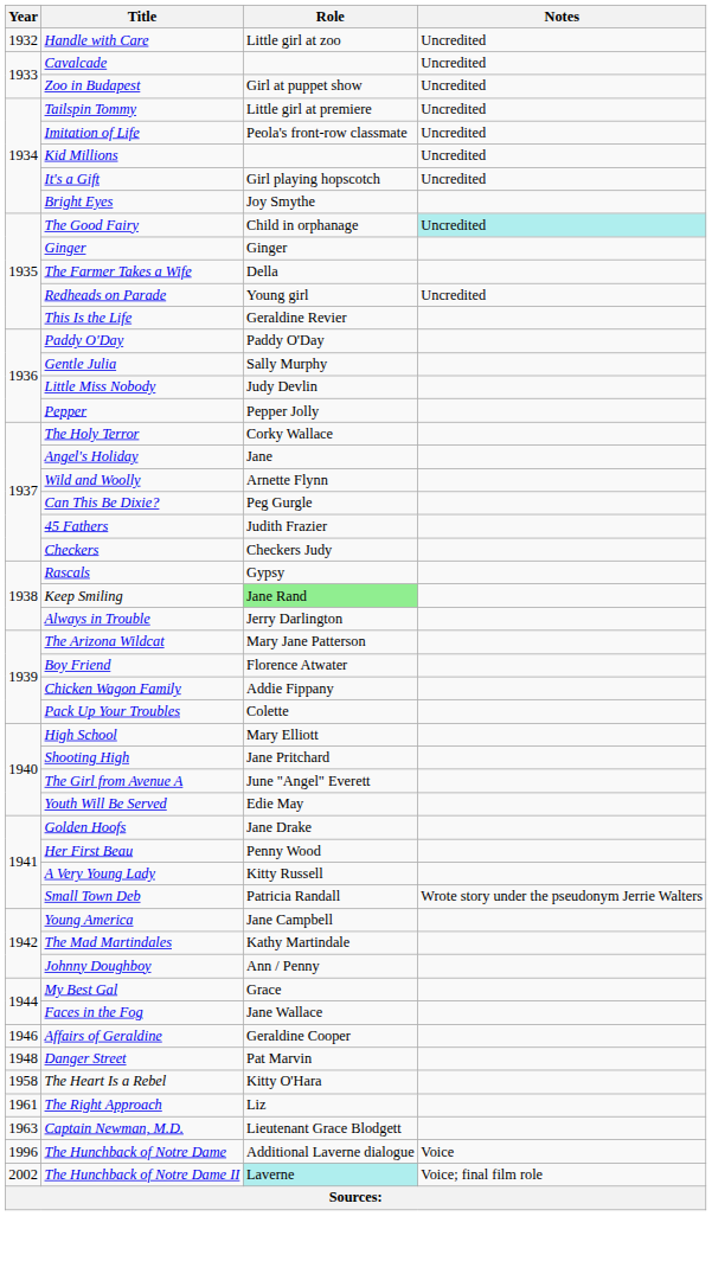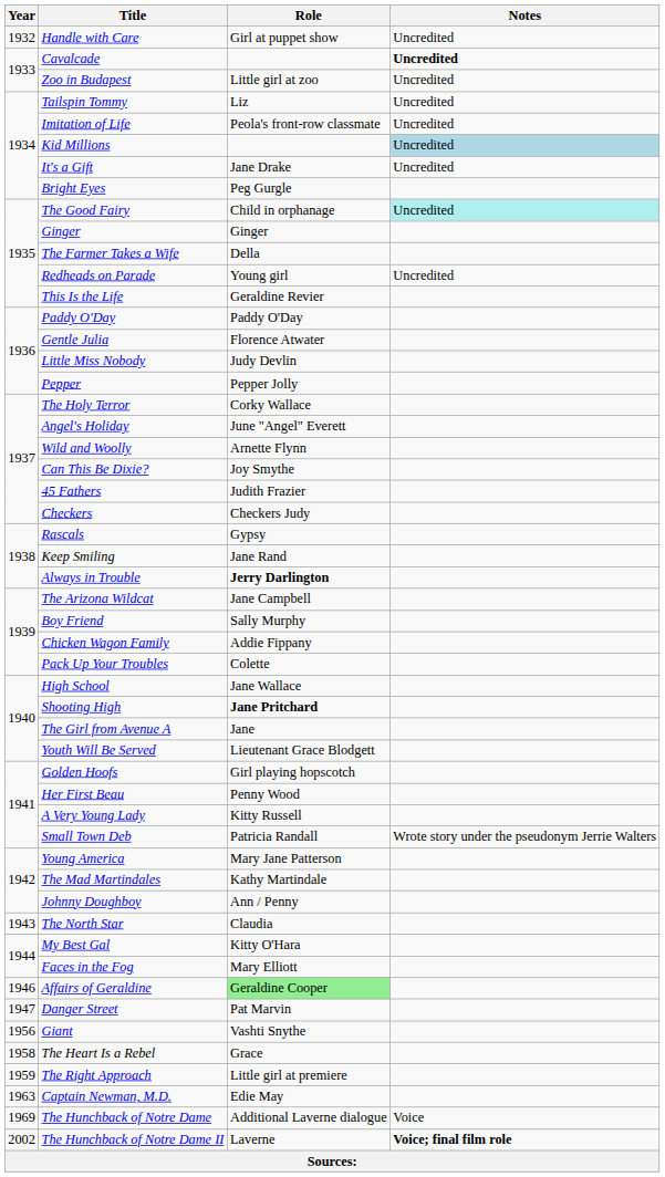Handle with Care | Role: Little girl at zoo -> Girl at puppet show
Cavalcade | Notes: normal -> bold
Zoo in Budapest | Role: Girl at puppet show -> Little girl at zoo
Tailspin Tommy | Role: Little girl at premiere -> Liz
Kid Millions | Notes: no background -> lightblue background
It's a Gift | Role: Girl playing hopscotch -> Jane Drake
Bright Eyes | Role: Joy Smythe -> Peg Gurgle
Gentle Julia | Role: Sally Murphy -> Florence Atwater
Angel's Holiday | Role: Jane -> June "Angel" Everett
Can This Be Dixie? | Role: Peg Gurgle -> Joy Smythe
Keep Smiling | Role: lightgreen background -> no background
Always in Trouble | Role: normal -> bold
The Arizona Wildcat | Role: Mary Jane Patterson -> Jane Campbell
Boy Friend | Role: Florence Atwater -> Sally Murphy
High School | Role: Mary Elliott -> Jane Wallace
Shooting High | Role: normal -> bold
The Girl from Avenue A | Role: June "Angel" Everett -> Jane
Youth Will Be Served | Role: Edie May -> Lieutenant Grace Blodgett
Golden Hoofs | Role: Jane Drake -> Girl playing hopscotch
Young America | Role: Jane Campbell -> Mary Jane Patterson
+ row: 1943 | The North Star | Claudia
My Best Gal | Role: Grace -> Kitty O'Hara
Faces in the Fog | Role: Jane Wallace -> Mary Elliott
Affairs of Geraldine | Role: no background -> lightgreen background
Danger Street | Year: 1948 -> 1947
+ row: 1956 | Giant | Vashti Snythe
The Heart Is a Rebel | Role: Kitty O'Hara -> Grace
The Right Approach | Year: 1961 -> 1959
The Right Approach | Role: Liz -> Little girl at premiere
Captain Newman, M.D. | Role: Lieutenant Grace Blodgett -> Edie May
The Hunchback of Notre Dame | Year: 1996 -> 1969
The Hunchback of Notre Dame II | Role: paleturquoise background -> no background
The Hunchback of Notre Dame II | Notes: normal -> bold
